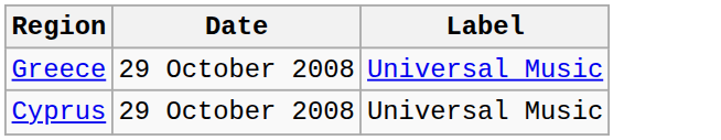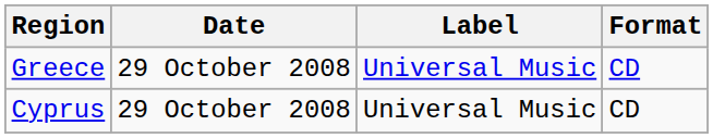+ column: Format | CD | CD
